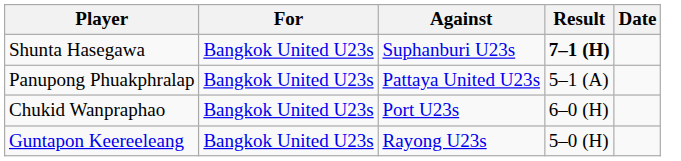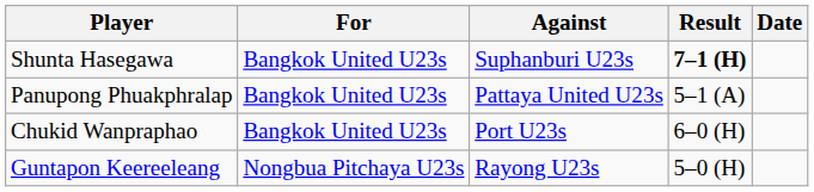Guntapon Keereeleang | For: Bangkok United U23s -> Nongbua Pitchaya U23s
